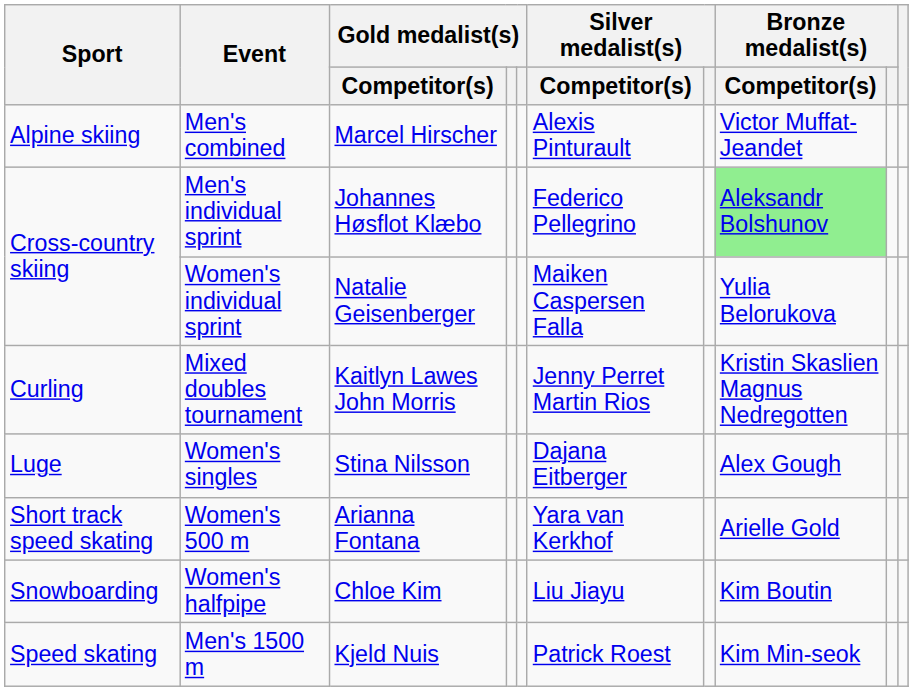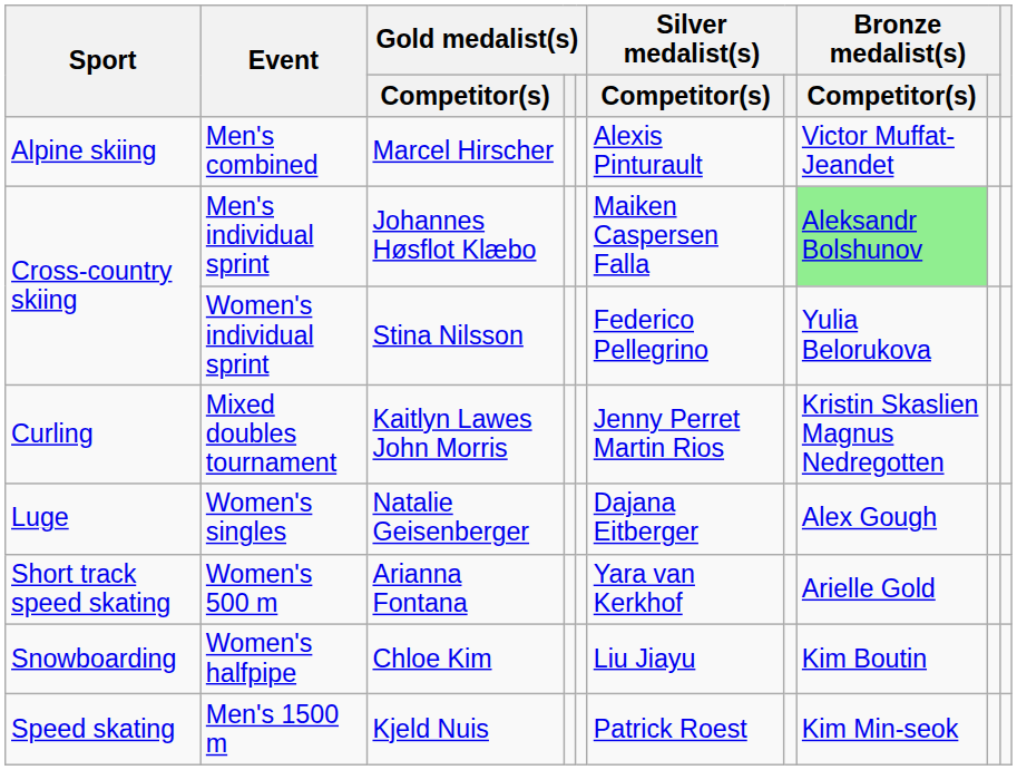Men's individual sprint | Silver medalist(s) / Competitor(s): Federico Pellegrino -> Maiken Caspersen Falla
Women's individual sprint | Gold medalist(s) / Competitor(s): Natalie Geisenberger -> Stina Nilsson
Women's individual sprint | Silver medalist(s) / Competitor(s): Maiken Caspersen Falla -> Federico Pellegrino
Women's singles | Gold medalist(s) / Competitor(s): Stina Nilsson -> Natalie Geisenberger
